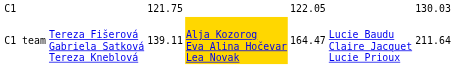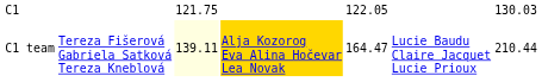C1 team | column 3: no background -> lightyellow background
C1 team | column 7: 211.64 -> 210.44
